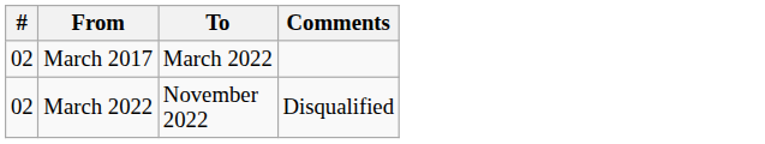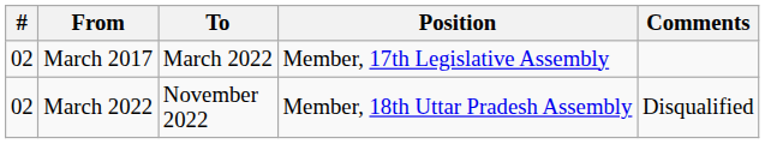+ column: Position | Member, 17th Legislative Assembly | Member, 18th Uttar Pradesh Assembly
